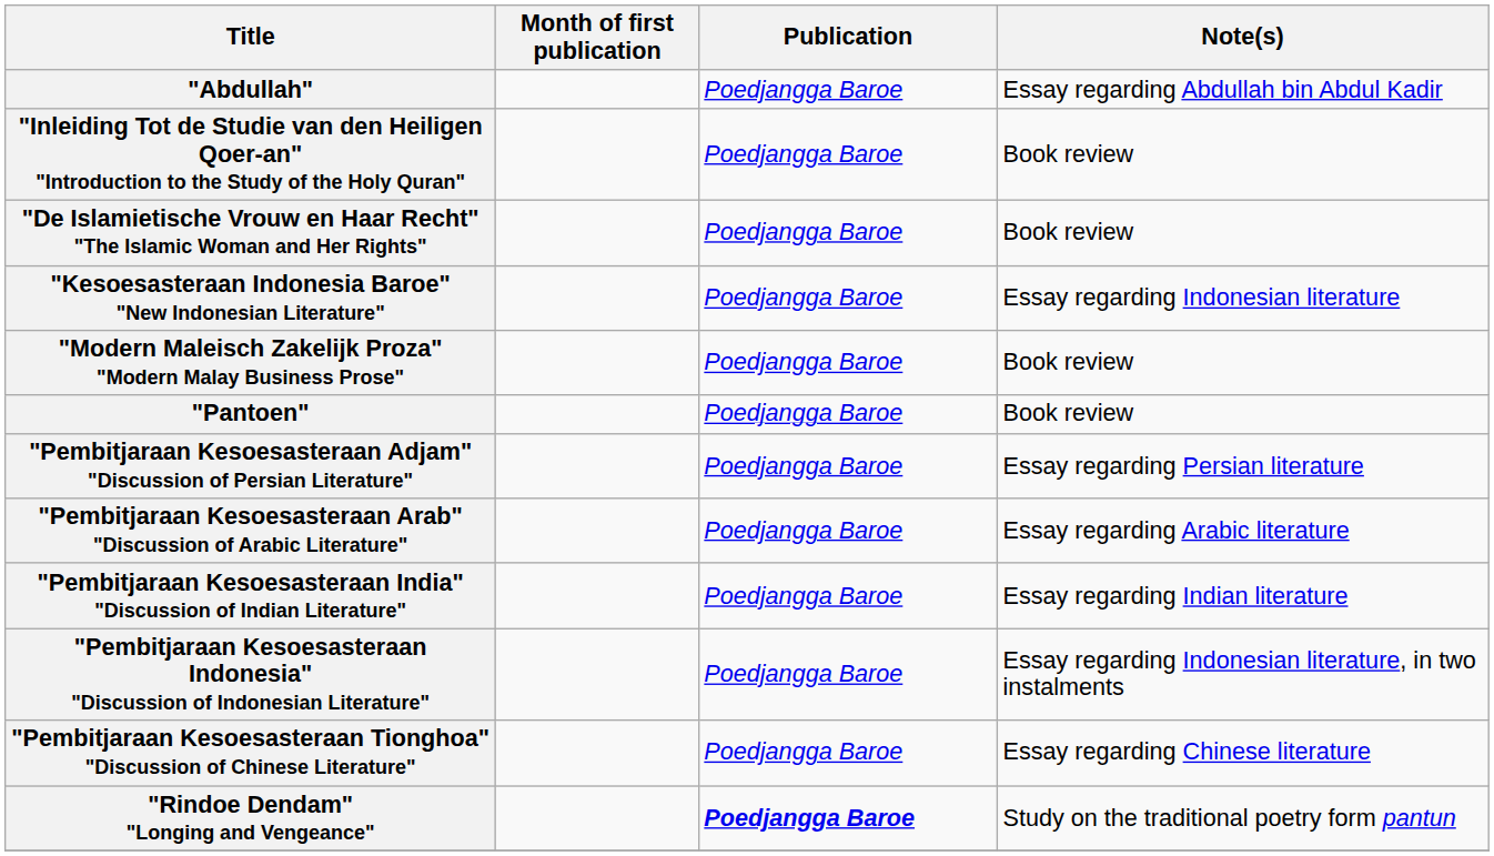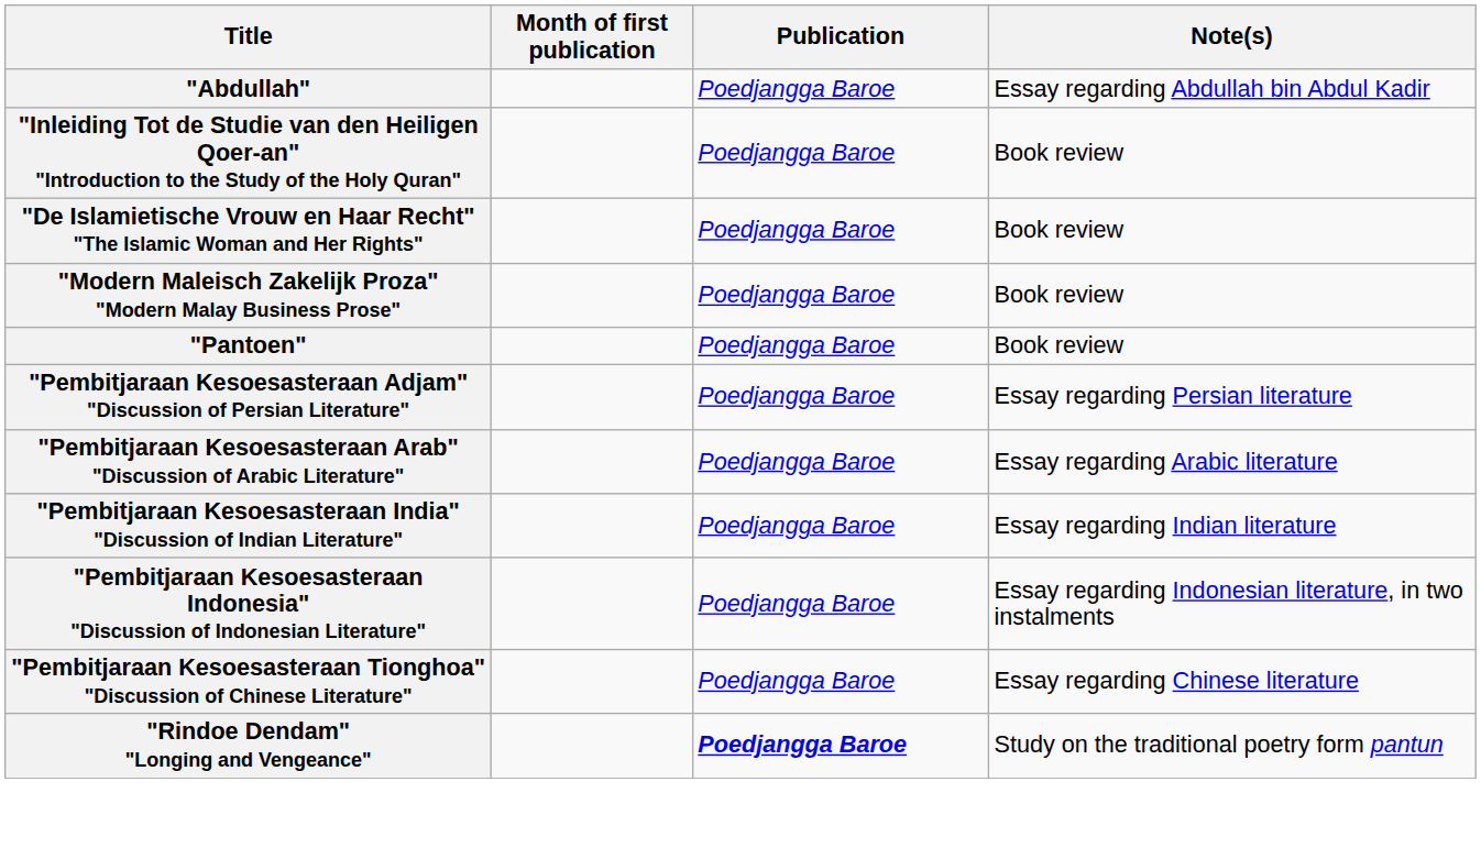- row: "Kesoesasteraan Indonesia Baroe" "New Indonesian Literature" | Poedjangga Baroe | Essay regarding Indonesian literature
